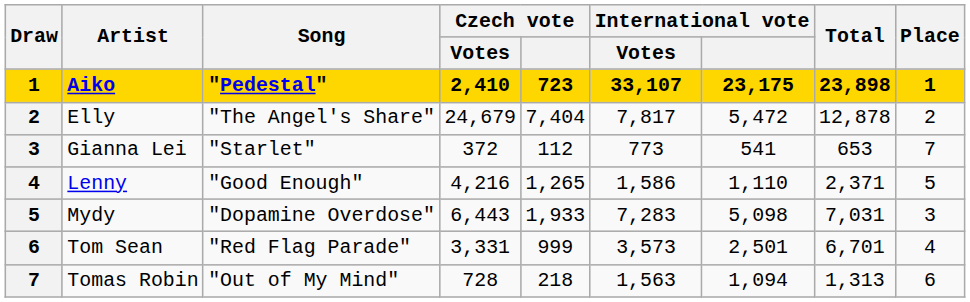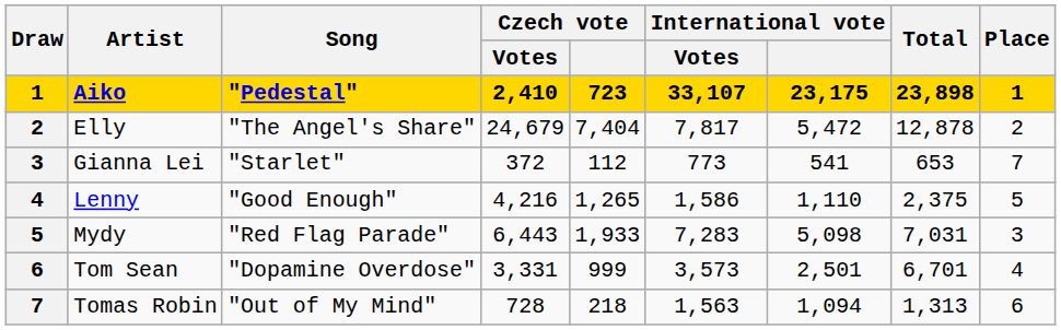Lenny | Total: 2,371 -> 2,375
Mydy | Song: "Dopamine Overdose" -> "Red Flag Parade"
Tom Sean | Song: "Red Flag Parade" -> "Dopamine Overdose"
